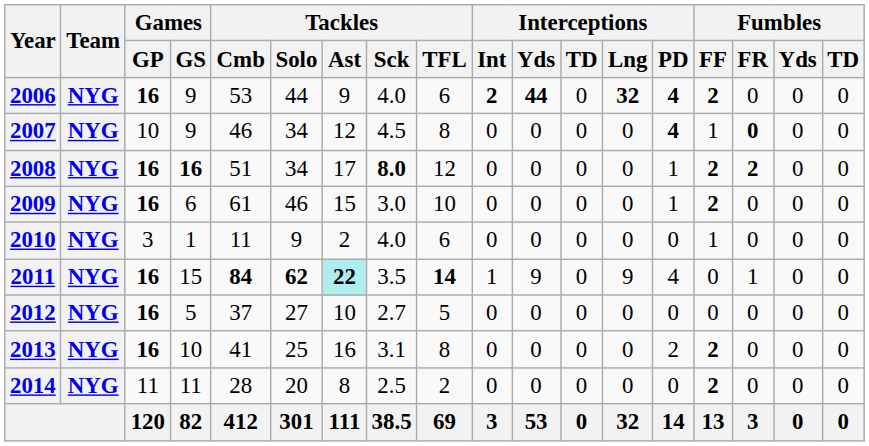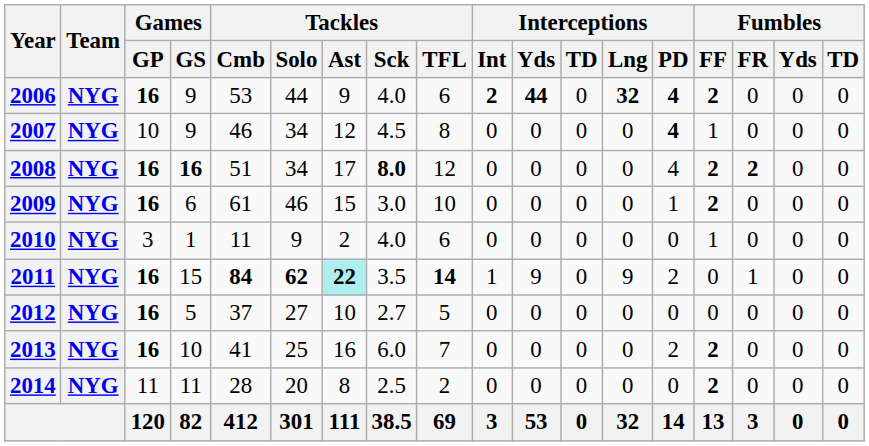2007 | Fumbles / FR: bold -> normal
2008 | Interceptions / PD: 1 -> 4
2011 | Interceptions / PD: 4 -> 2
2013 | Tackles / Sck: 3.1 -> 6.0
2013 | Tackles / TFL: 8 -> 7
